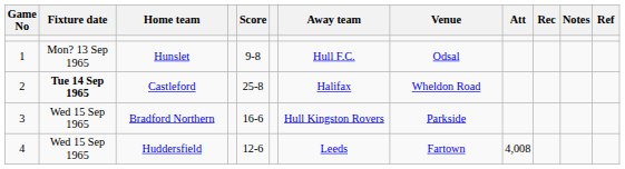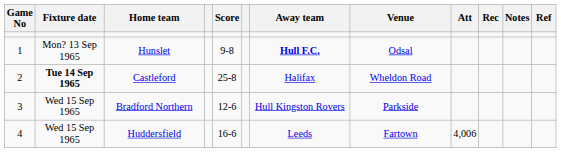Hunslet | Away team: normal -> bold
Bradford Northern | Score: 16-6 -> 12-6
Huddersfield | Score: 12-6 -> 16-6
Huddersfield | Att: 4,008 -> 4,006
